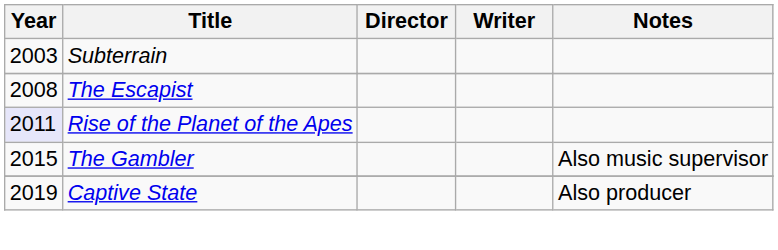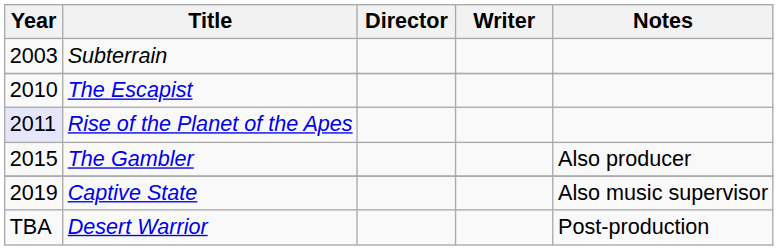The Escapist | Year: 2008 -> 2010
The Gambler | Notes: Also music supervisor -> Also producer
Captive State | Notes: Also producer -> Also music supervisor
+ row: TBA | Desert Warrior | Post-production
